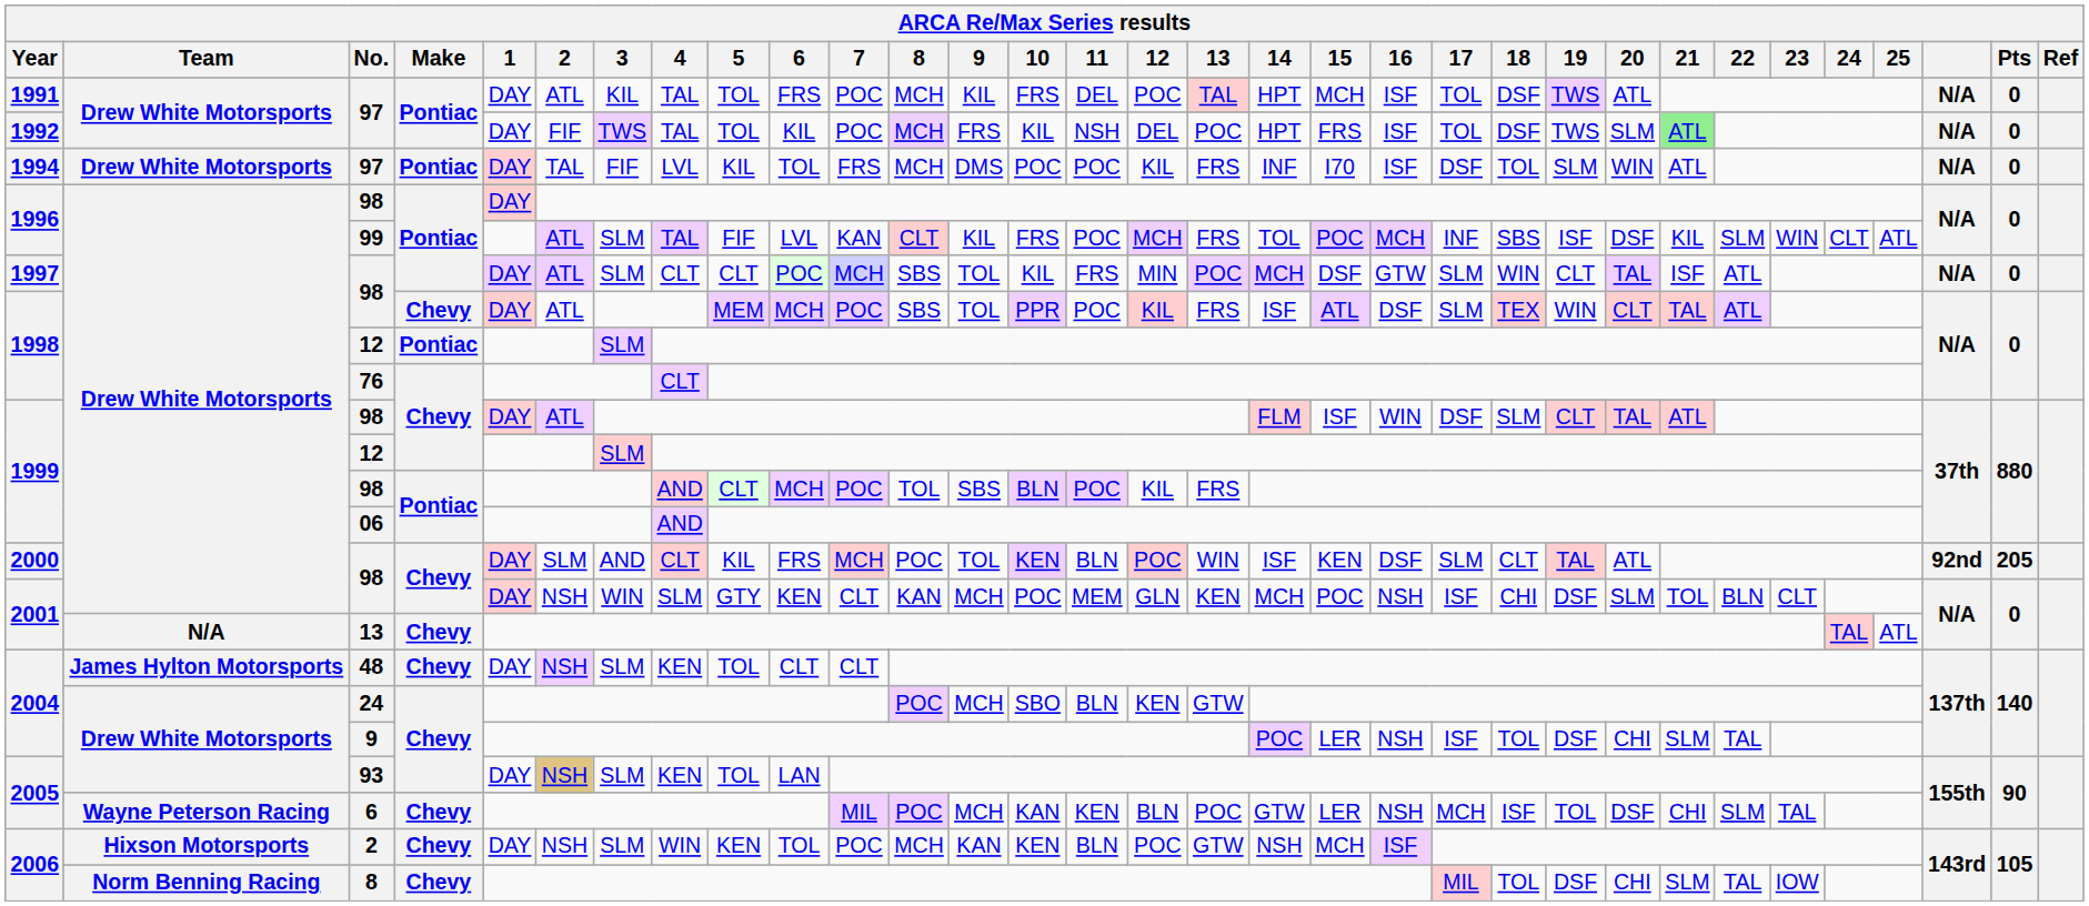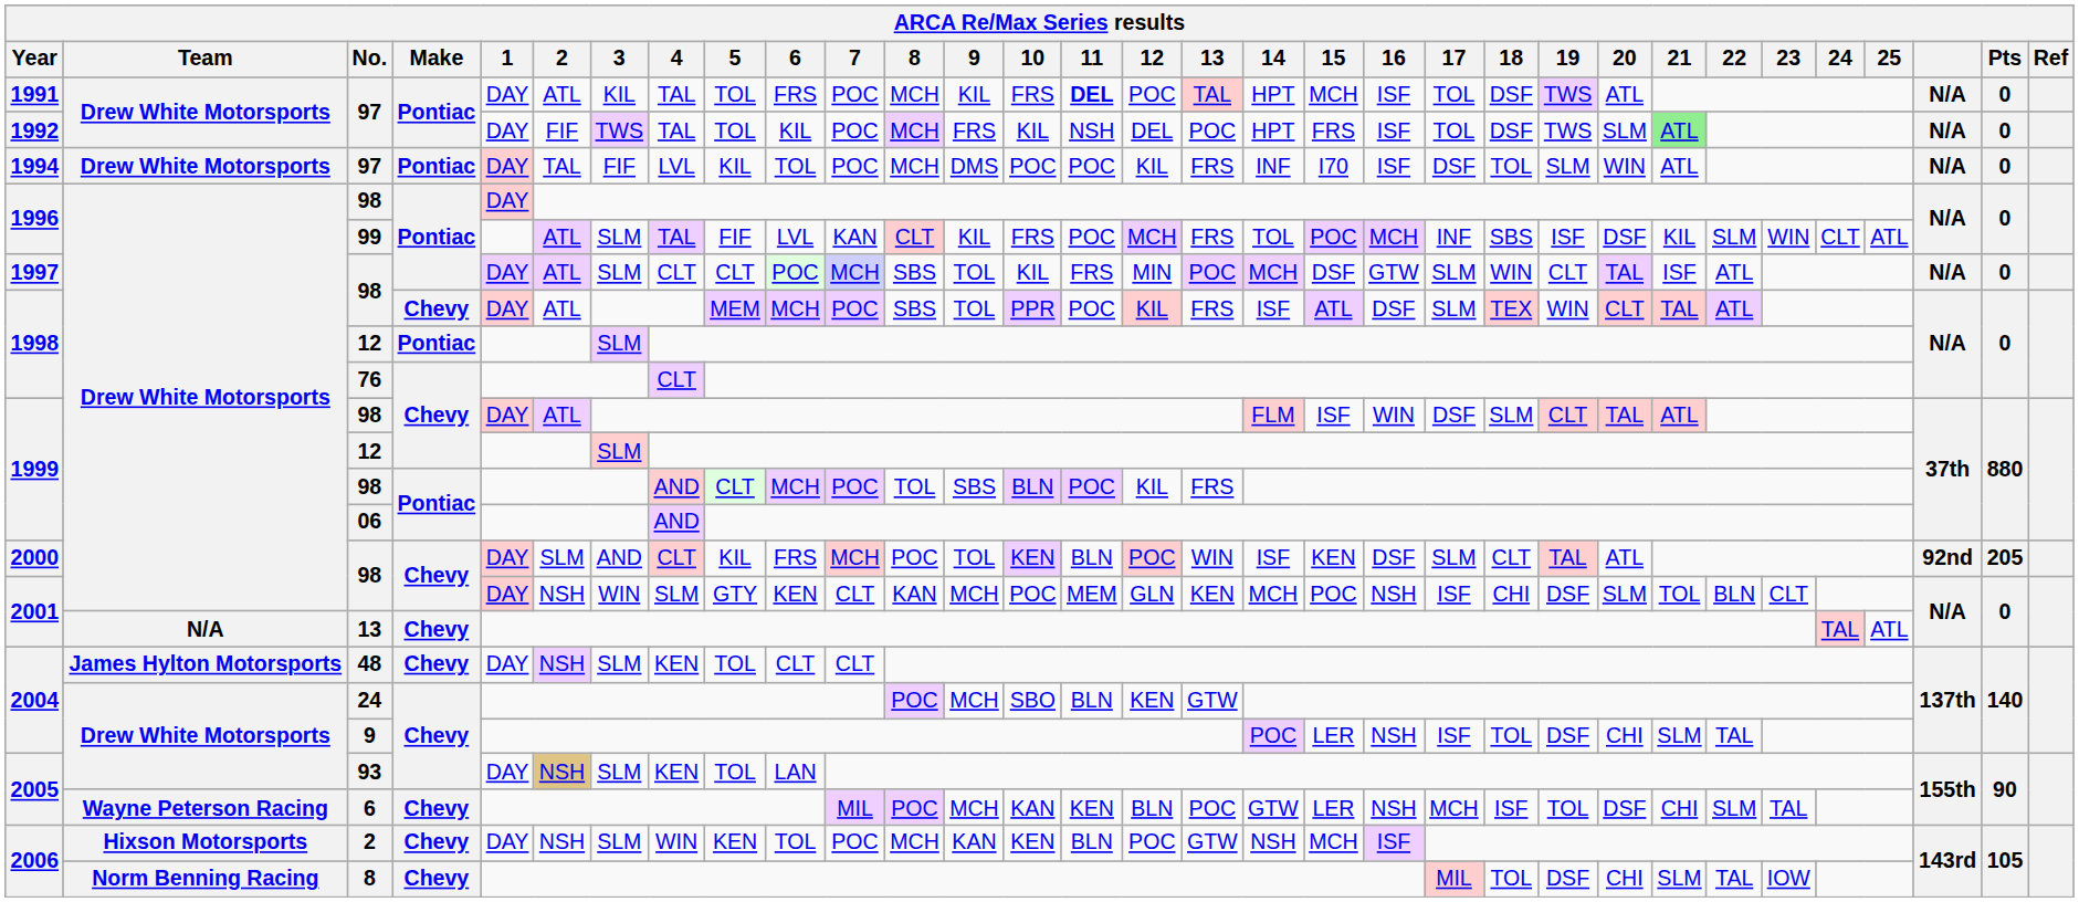1991 / 97 | 11: normal -> bold
1994 / 97 | 7: FRS -> POC
